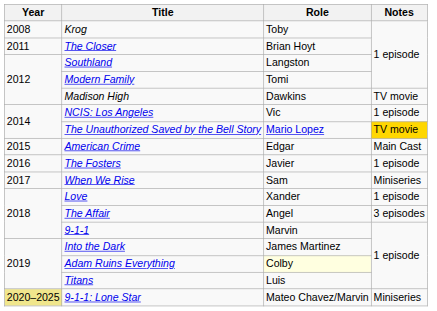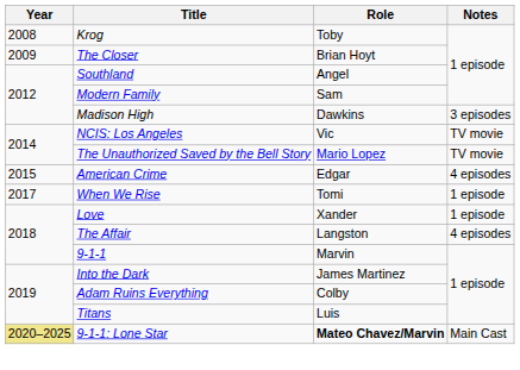The Closer | Year: 2011 -> 2009
Southland | Role: Langston -> Angel
Modern Family | Role: Tomi -> Sam
Madison High | Notes: TV movie -> 3 episodes
NCIS: Los Angeles | Notes: 1 episode -> TV movie
The Unauthorized Saved by the Bell Story | Notes: gold background -> no background
American Crime | Notes: Main Cast -> 4 episodes
- row: 2016 | The Fosters | Javier | 1 episode
When We Rise | Role: Sam -> Tomi
When We Rise | Notes: Miniseries -> 1 episode
The Affair | Role: Angel -> Langston
The Affair | Notes: 3 episodes -> 4 episodes
Adam Ruins Everything | Role: lightyellow background -> no background
9-1-1: Lone Star | Role: normal -> bold
9-1-1: Lone Star | Notes: Miniseries -> Main Cast
